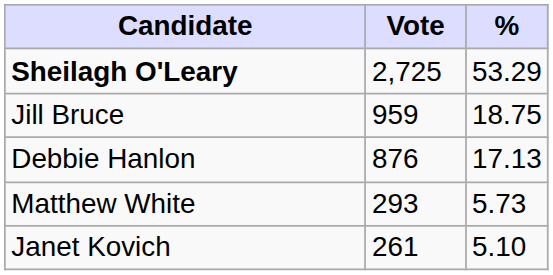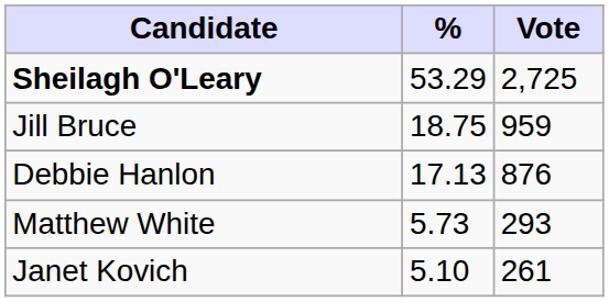columns swapped: Vote <-> %
